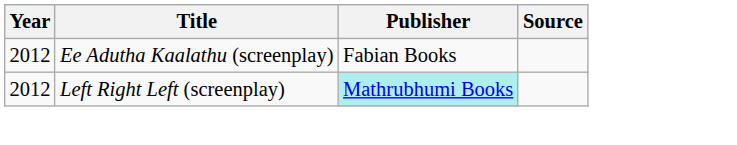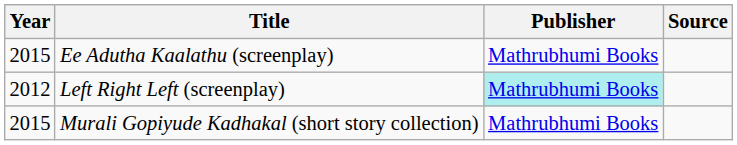Ee Adutha Kaalathu (screenplay) | Year: 2012 -> 2015
Ee Adutha Kaalathu (screenplay) | Publisher: Fabian Books -> Mathrubhumi Books
+ row: 2015 | Murali Gopiyude Kadhakal (short story collection) | Mathrubhumi Books
